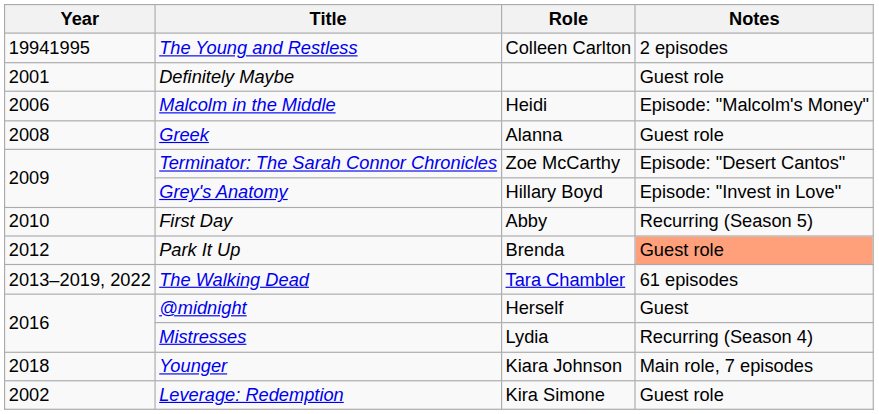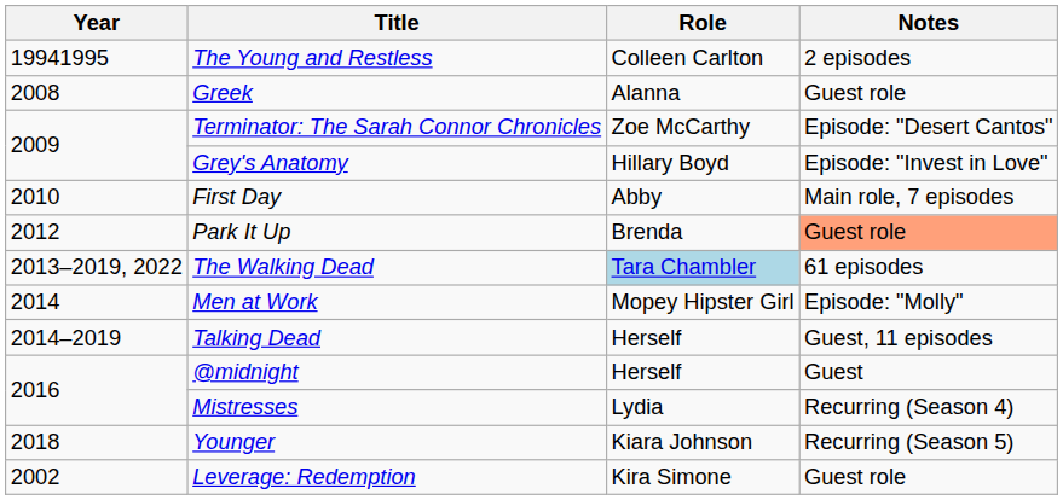- row: 2001 | Definitely Maybe | Guest role
- row: 2006 | Malcolm in the Middle | Heidi | Episode: "Malcolm's Money"
First Day | Notes: Recurring (Season 5) -> Main role, 7 episodes
The Walking Dead | Role: no background -> lightblue background
+ row: 2014 | Men at Work | Mopey Hipster Girl | Episode: "Molly"
+ row: 2014–2019 | Talking Dead | Herself | Guest, 11 episodes
Younger | Notes: Main role, 7 episodes -> Recurring (Season 5)
